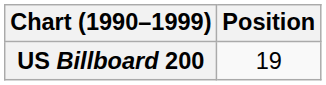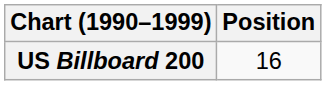US Billboard 200 | Position: 19 -> 16
